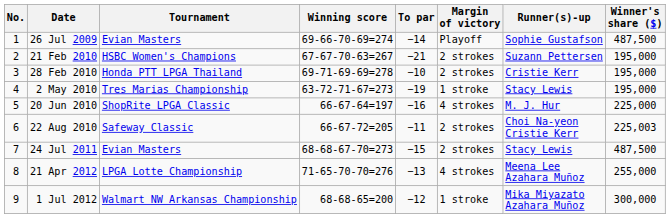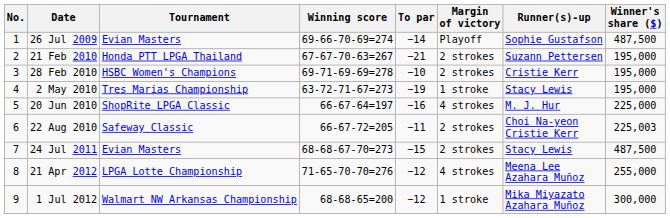21 Feb 2010 | Tournament: HSBC Women's Champions -> Honda PTT LPGA Thailand
28 Feb 2010 | Tournament: Honda PTT LPGA Thailand -> HSBC Women's Champions
21 Apr 2012 | To par: −13 -> −12
